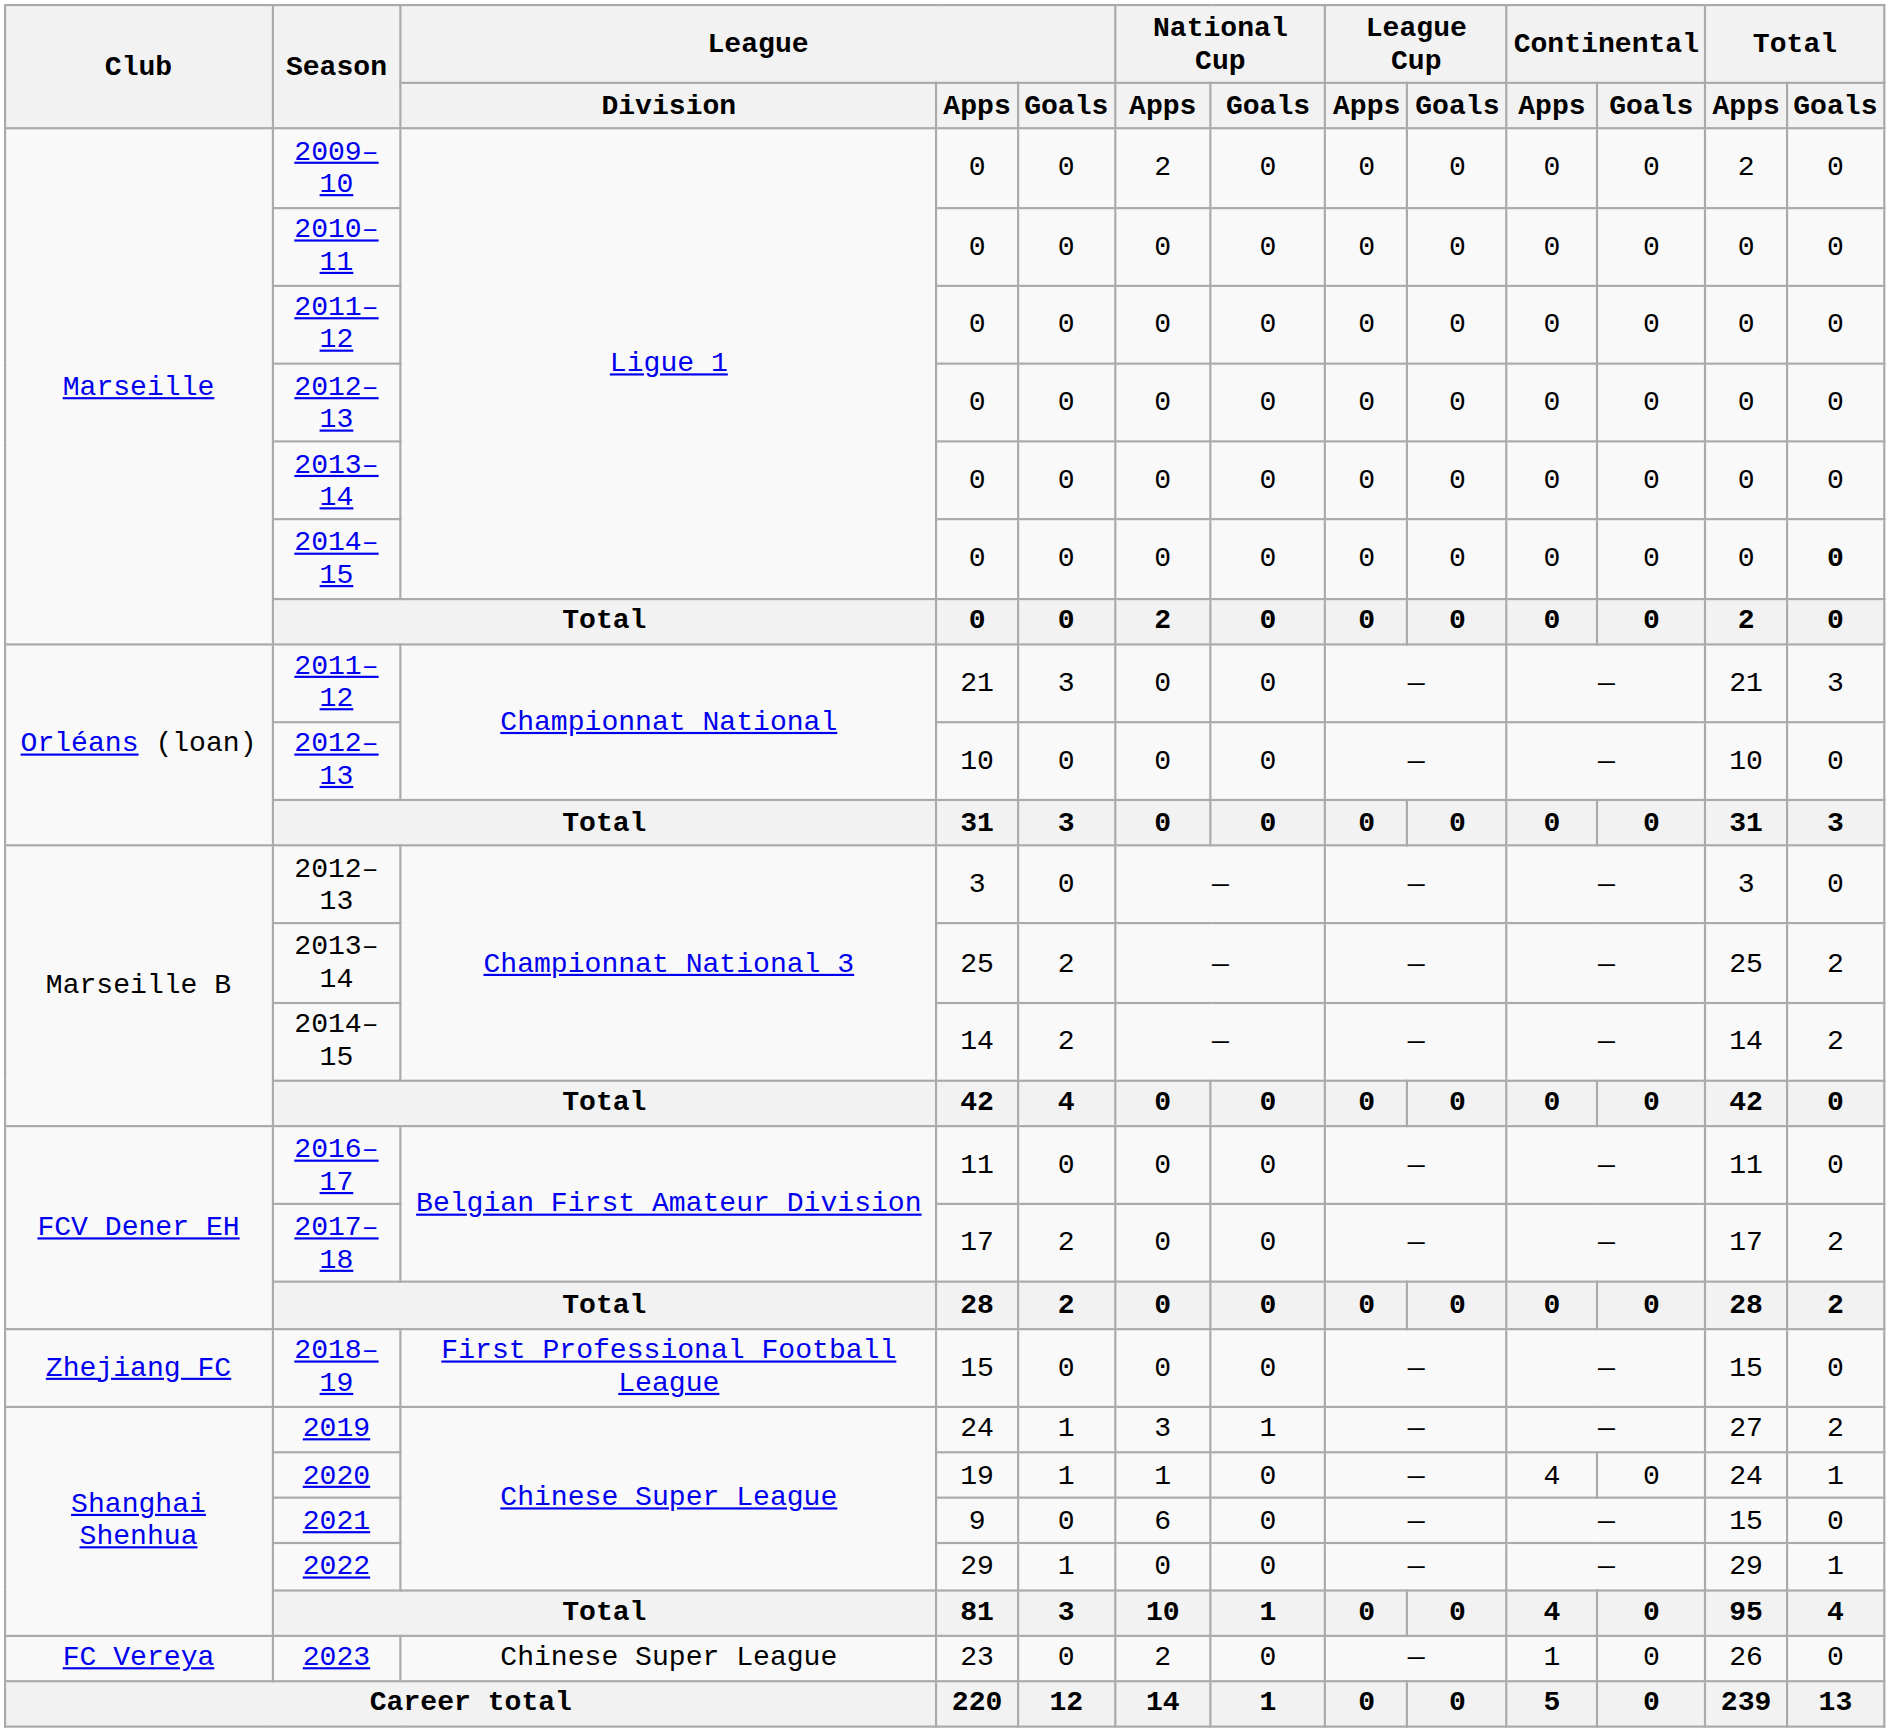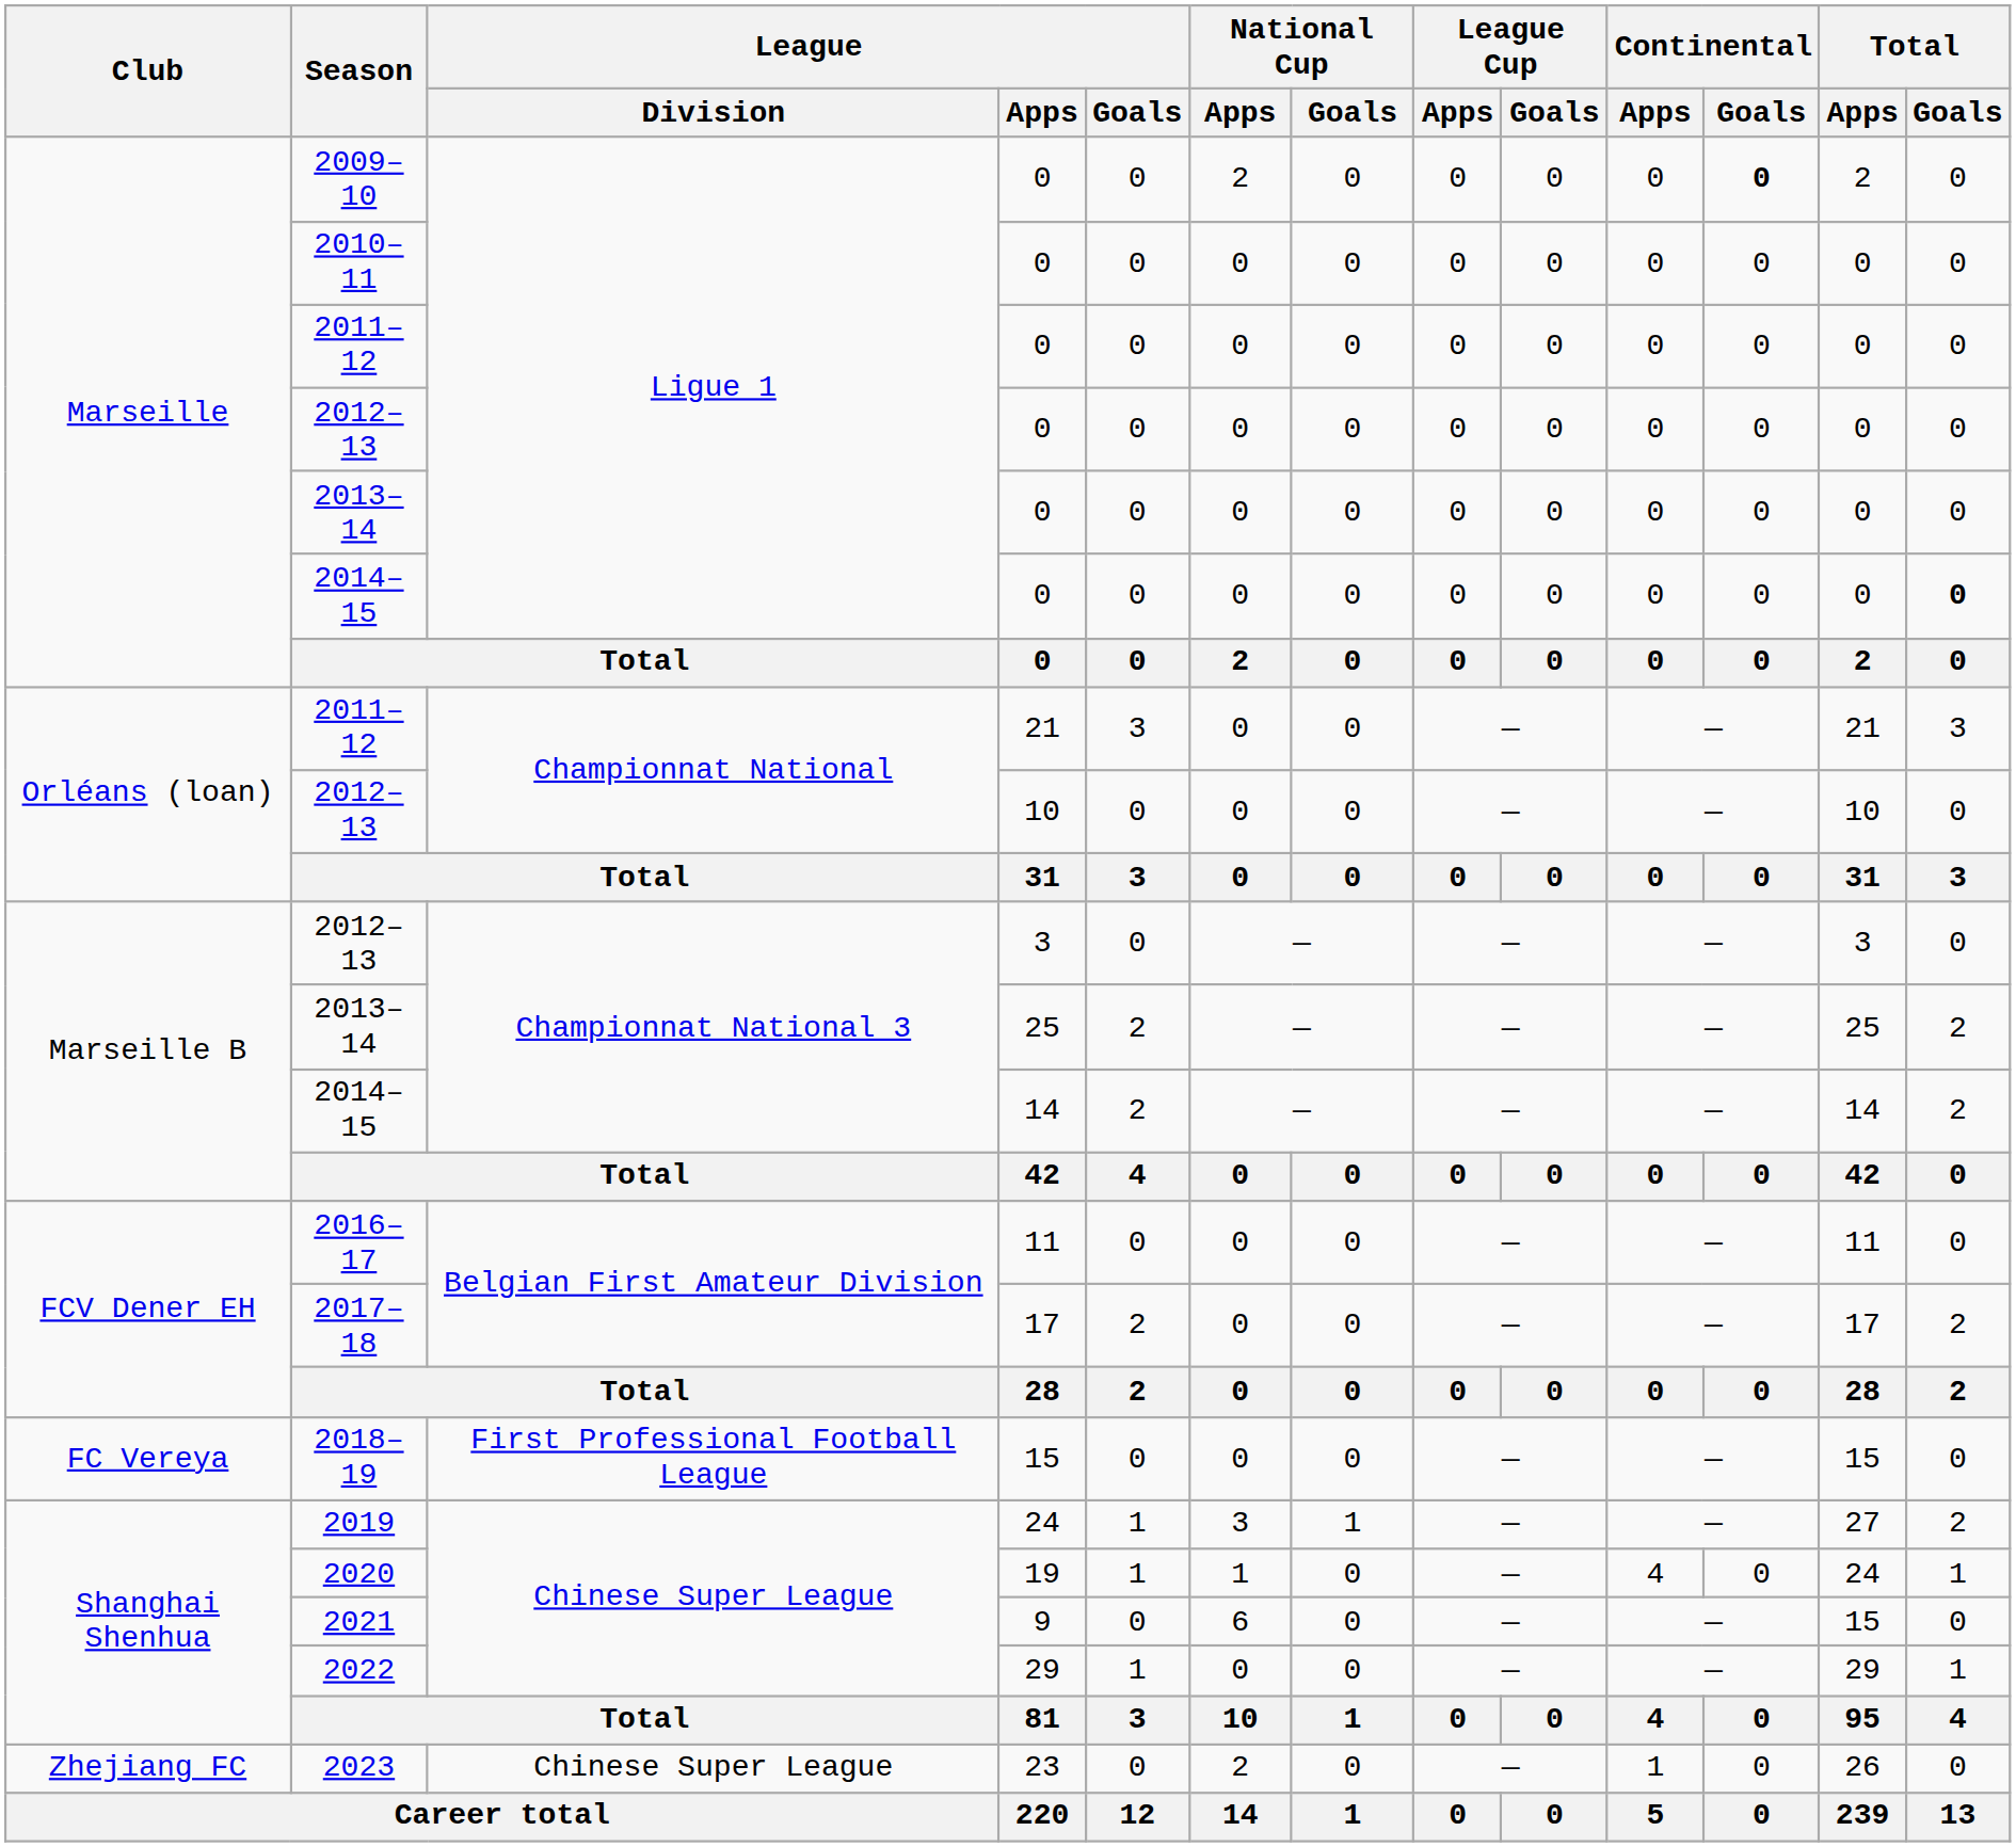2009–10 | Continental / Goals: normal -> bold
2018–19 | Club: Zhejiang FC -> FC Vereya
2023 | Club: FC Vereya -> Zhejiang FC
